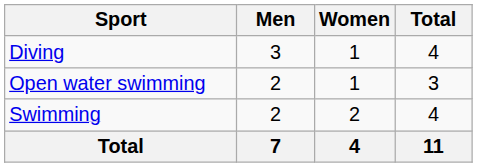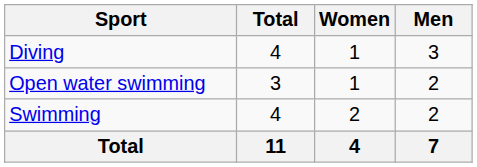columns swapped: Men <-> Total
